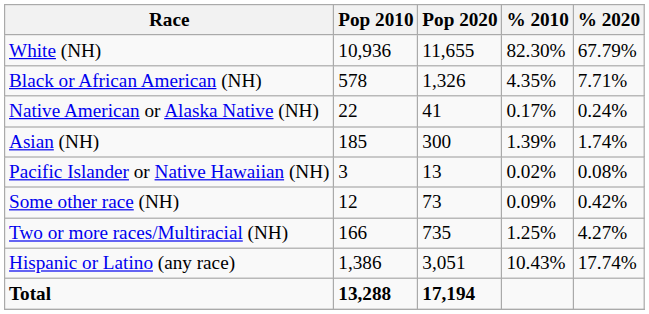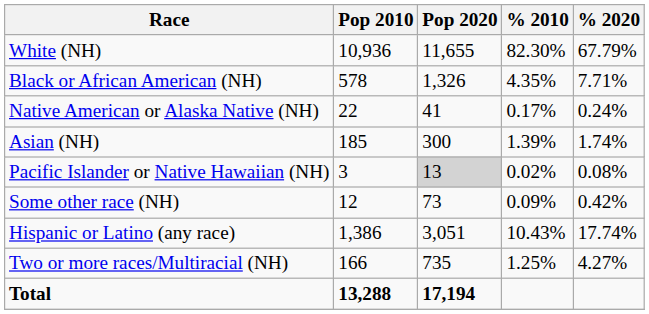Pacific Islander or Native Hawaiian (NH) | Pop 2020: no background -> lightgrey background
rows swapped: Two or more races/Multiracial (NH) <-> Hispanic or Latino (any race)
